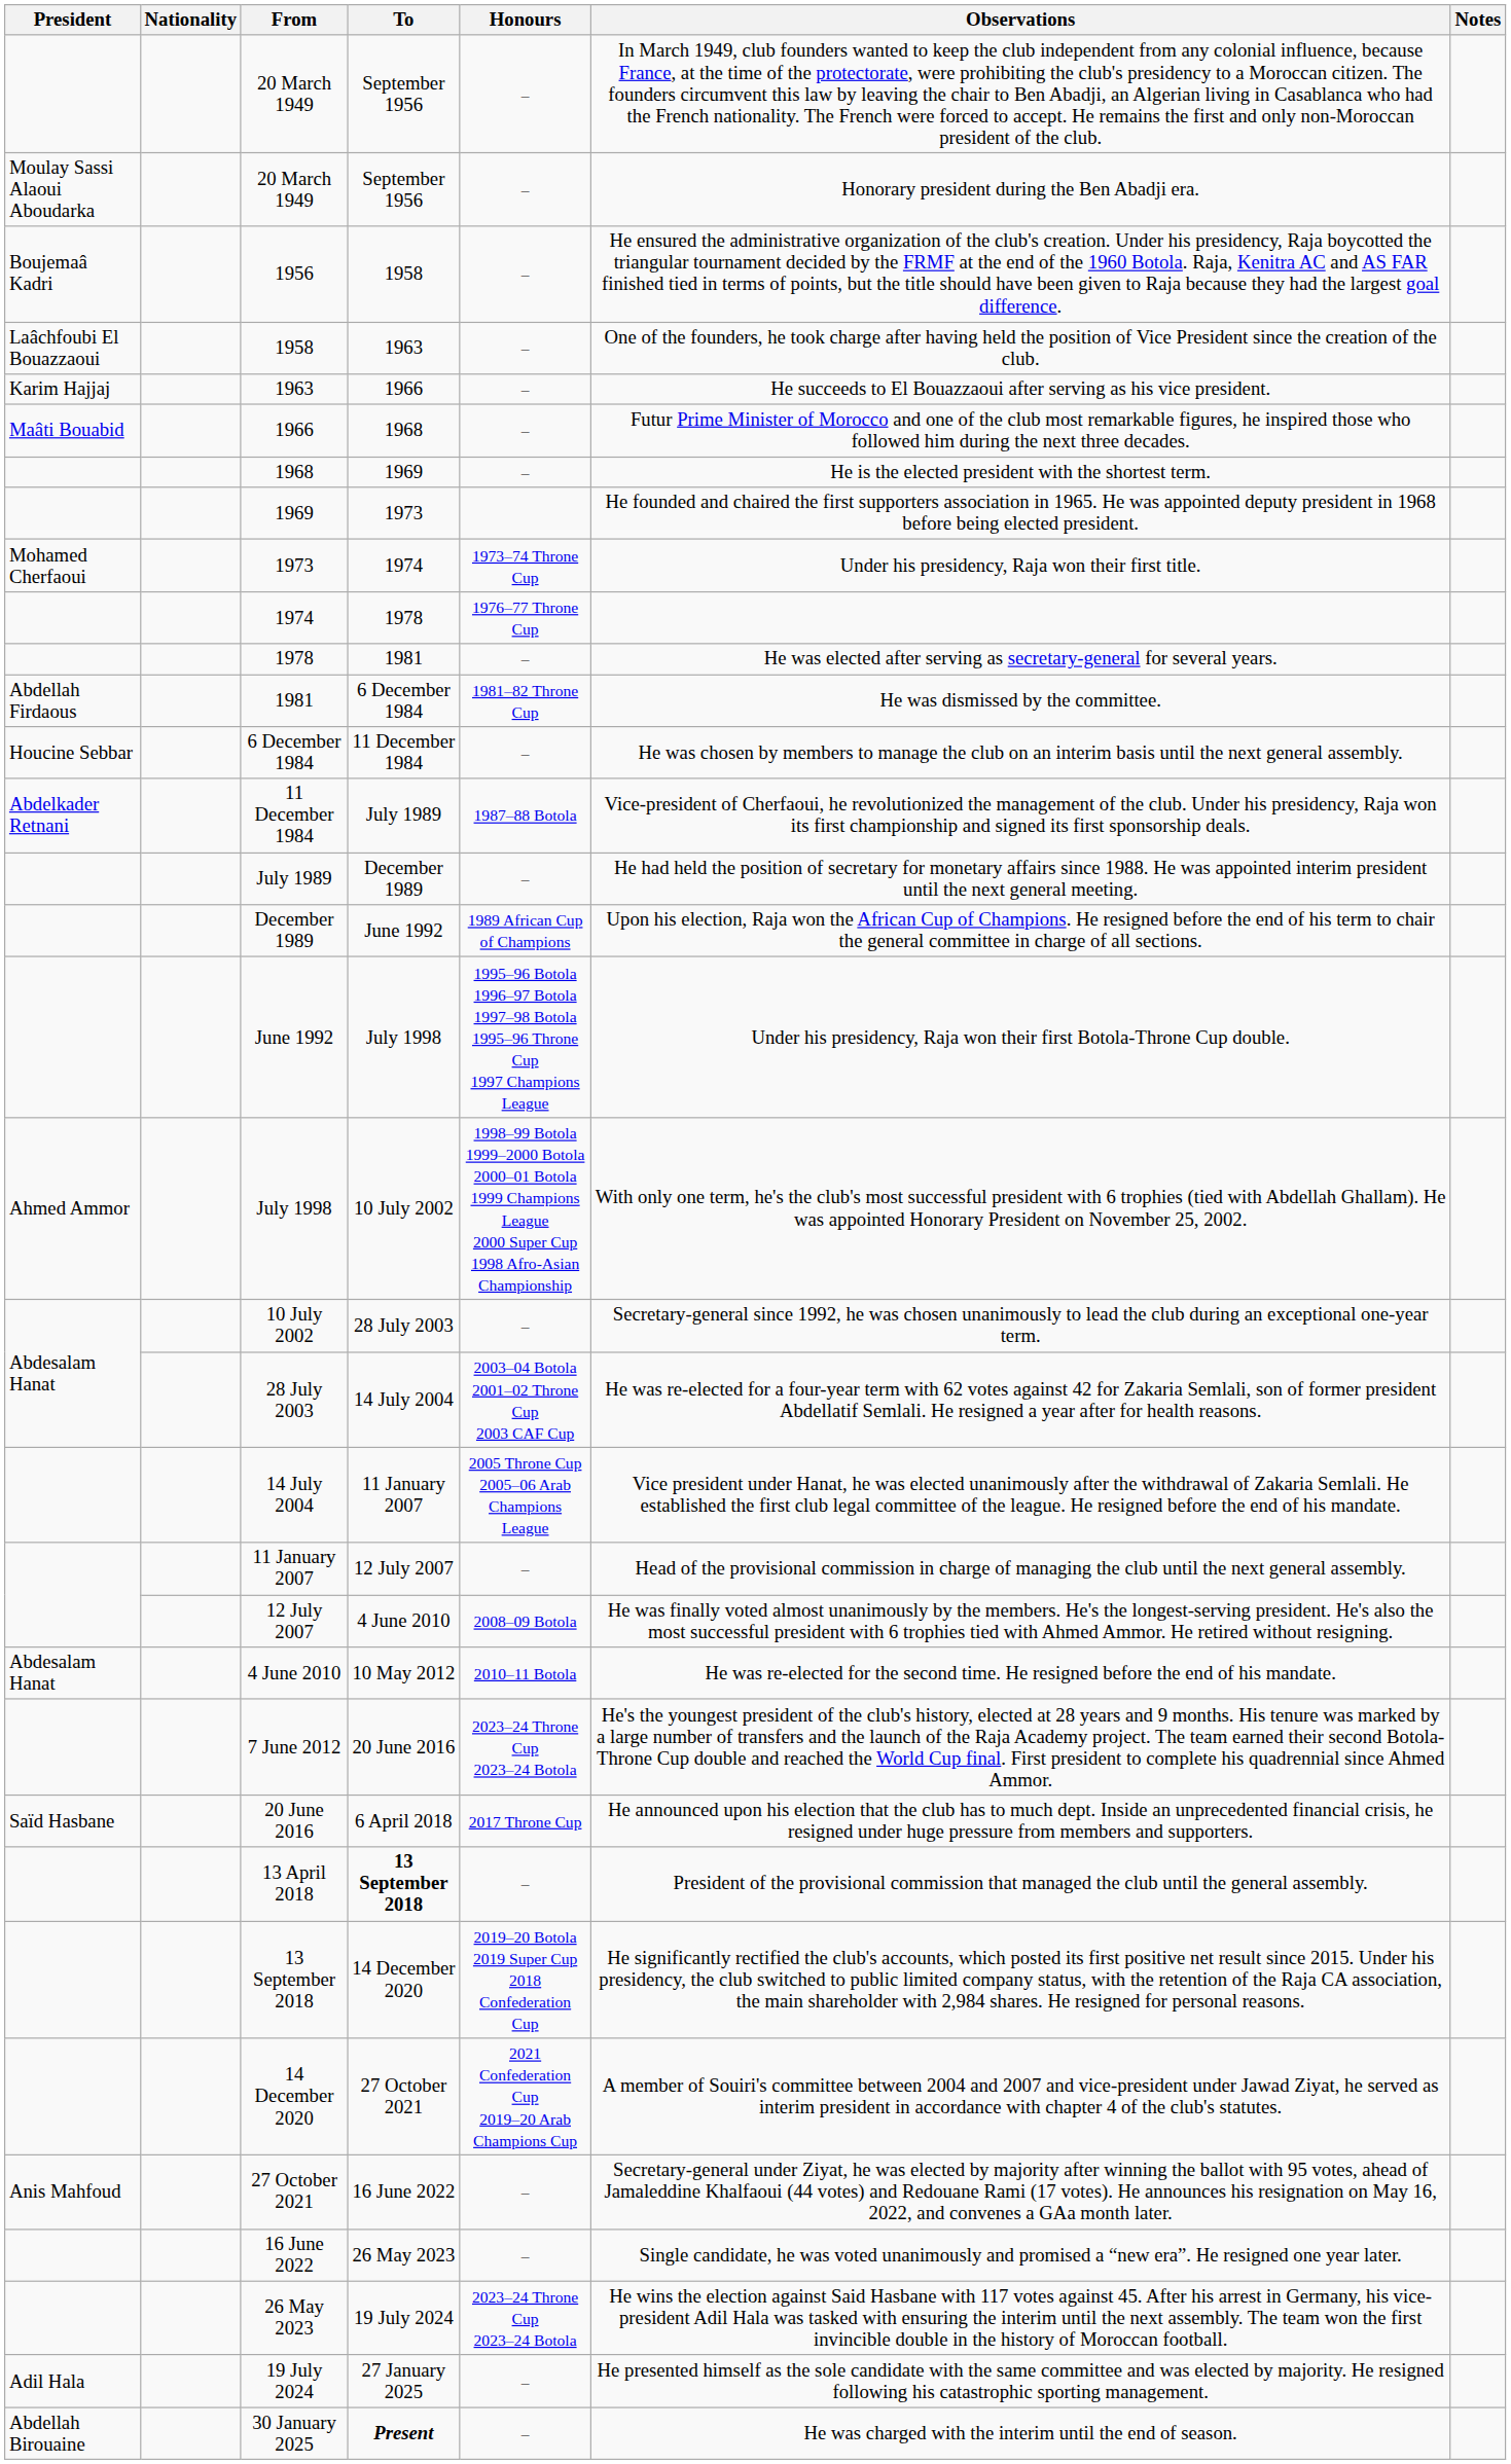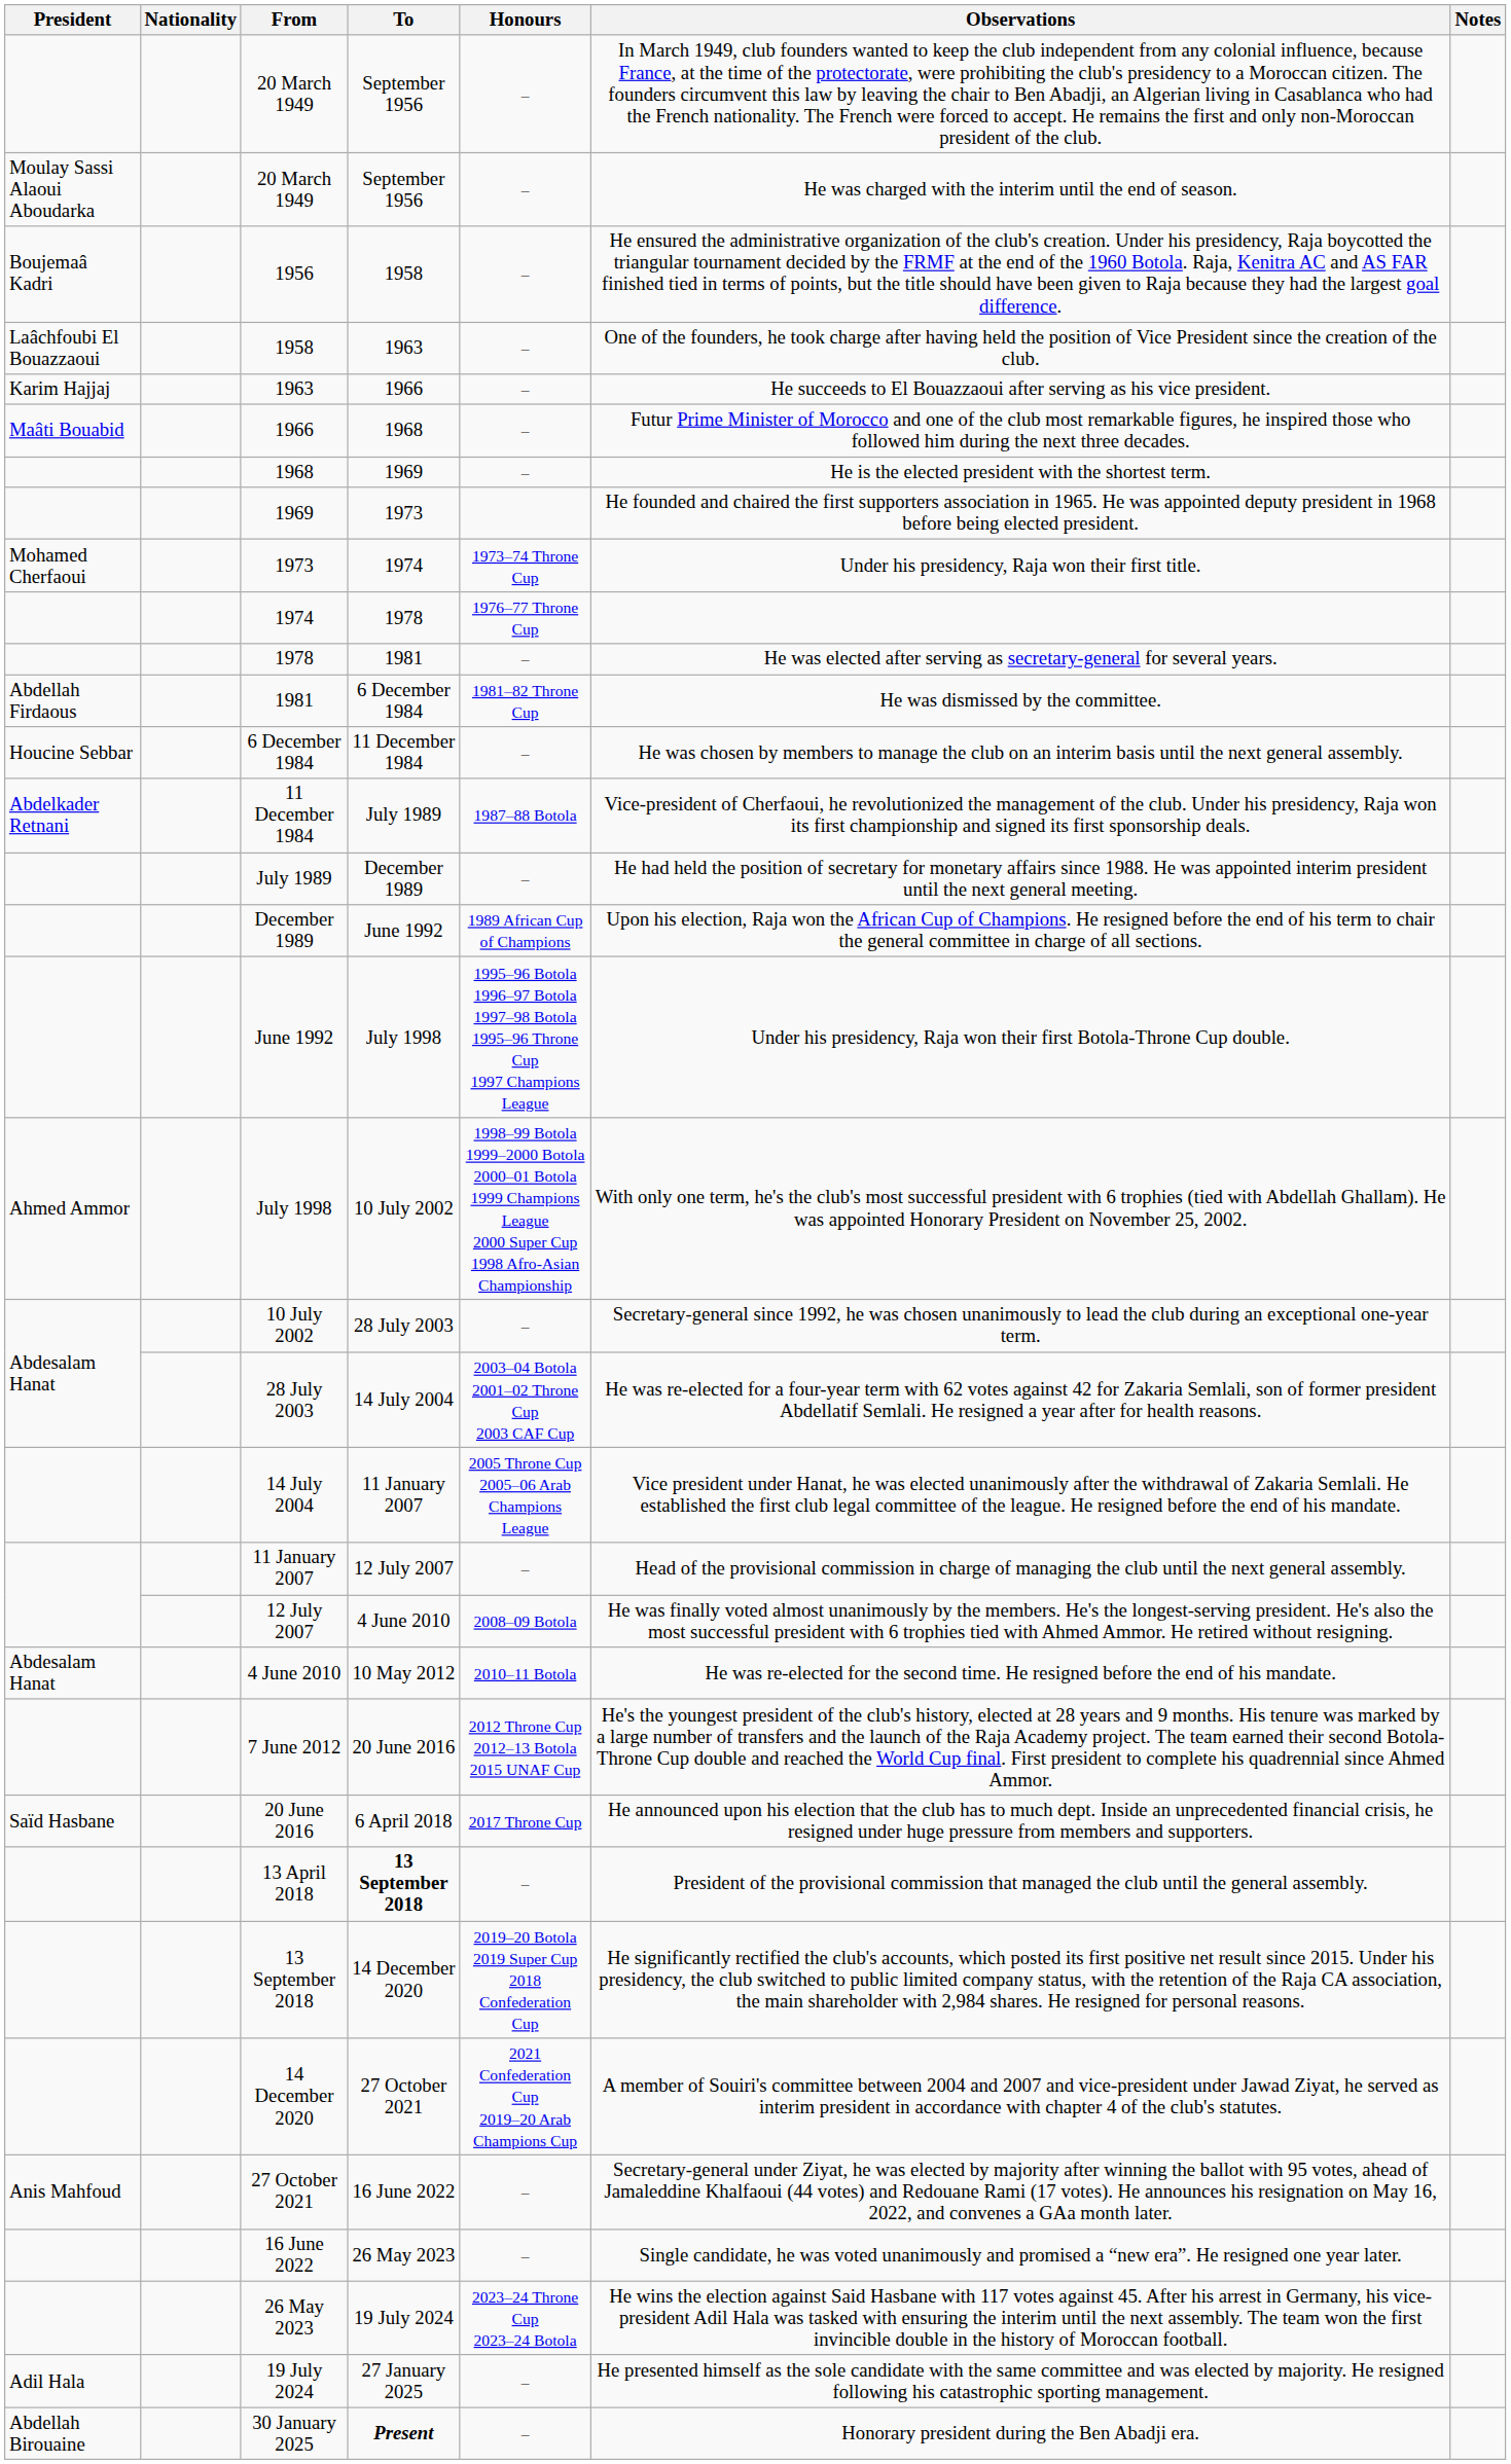Moulay Sassi Alaoui Aboudarka / 20 March 1949 | Observations: Honorary president during the Ben Abadji era. -> He was charged with the interim until the end of season.
7 June 2012 | Honours: 2023–24 Throne Cup 2023–24 Botola -> 2012 Throne Cup 2012–13 Botola 2015 UNAF Cup
30 January 2025 | Observations: He was charged with the interim until the end of season. -> Honorary president during the Ben Abadji era.
